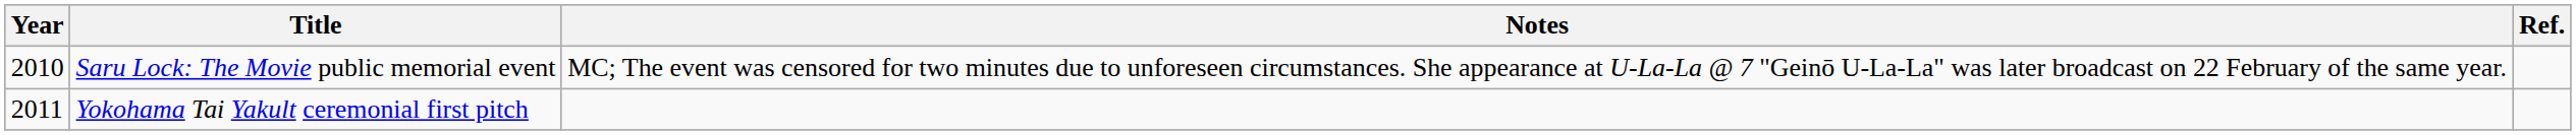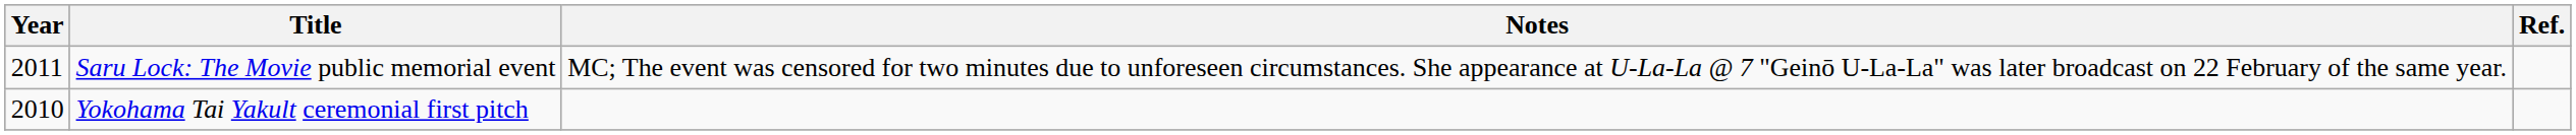Saru Lock: The Movie public memorial event | Year: 2010 -> 2011
Yokohama Tai Yakult ceremonial first pitch | Year: 2011 -> 2010
